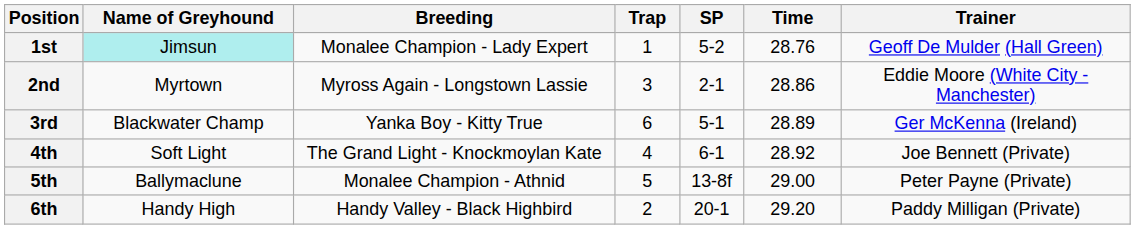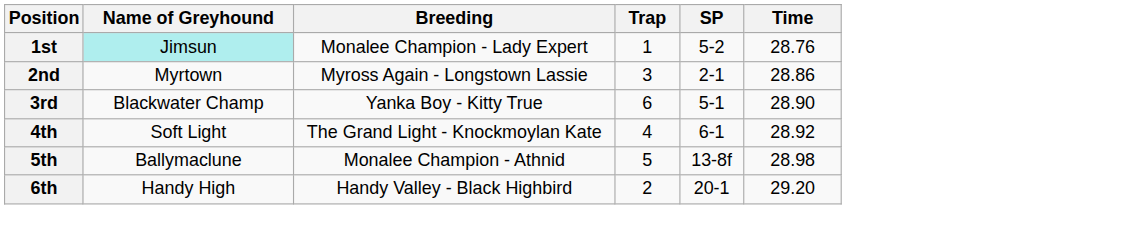- column: Trainer | Geoff De Mulder (Hall Green) | Eddie Moore (White City - Manchester) | Ger McKenna (Ireland) | Joe Bennett (Private) | Peter Payne (Private) | Paddy Milligan (Private)
3rd | Time: 28.89 -> 28.90
5th | Time: 29.00 -> 28.98
